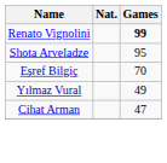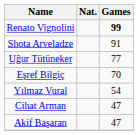Shota Arveladze | Games: 95 -> 91
+ row: Uğur Tütüneker | 77
Yılmaz Vural | Games: 49 -> 54
+ row: Akif Başaran | 47
